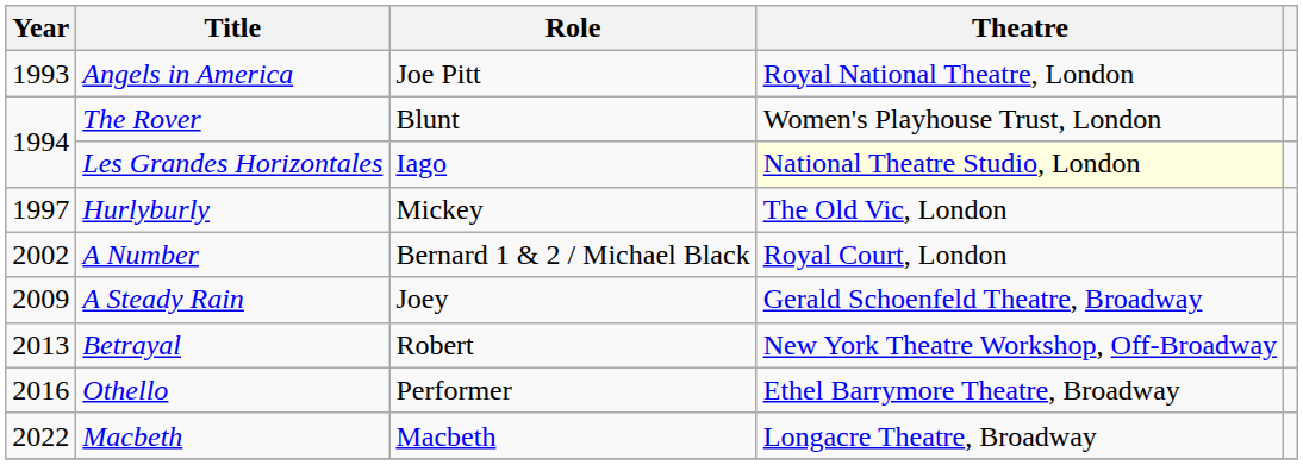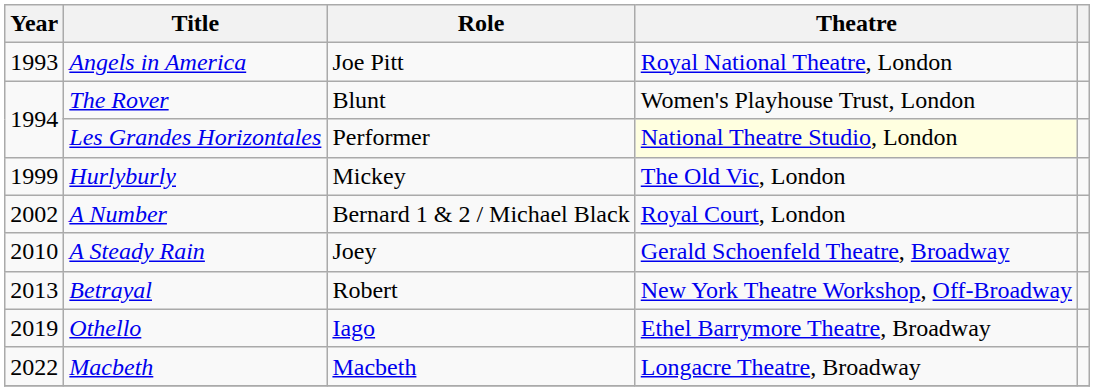Les Grandes Horizontales | Role: Iago -> Performer
Hurlyburly | Year: 1997 -> 1999
A Steady Rain | Year: 2009 -> 2010
Othello | Year: 2016 -> 2019
Othello | Role: Performer -> Iago
